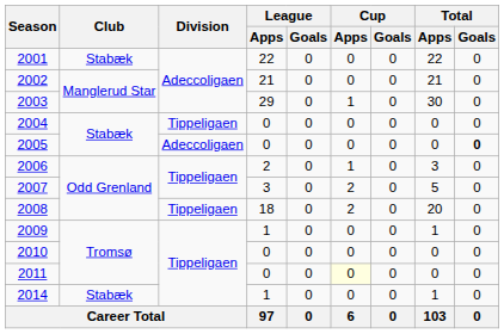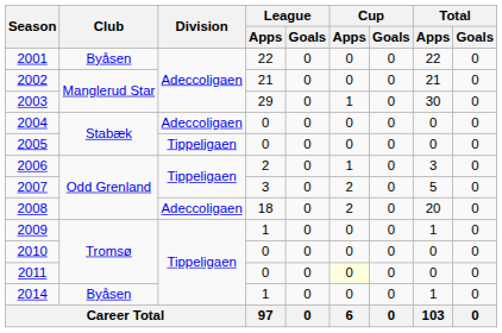2001 | Club: Stabæk -> Byåsen
2004 | Division: Tippeligaen -> Adeccoligaen
2005 | Division: Adeccoligaen -> Tippeligaen
2005 | Total / Goals: bold -> normal
2008 | Division: Tippeligaen -> Adeccoligaen
2014 | Club: Stabæk -> Byåsen
